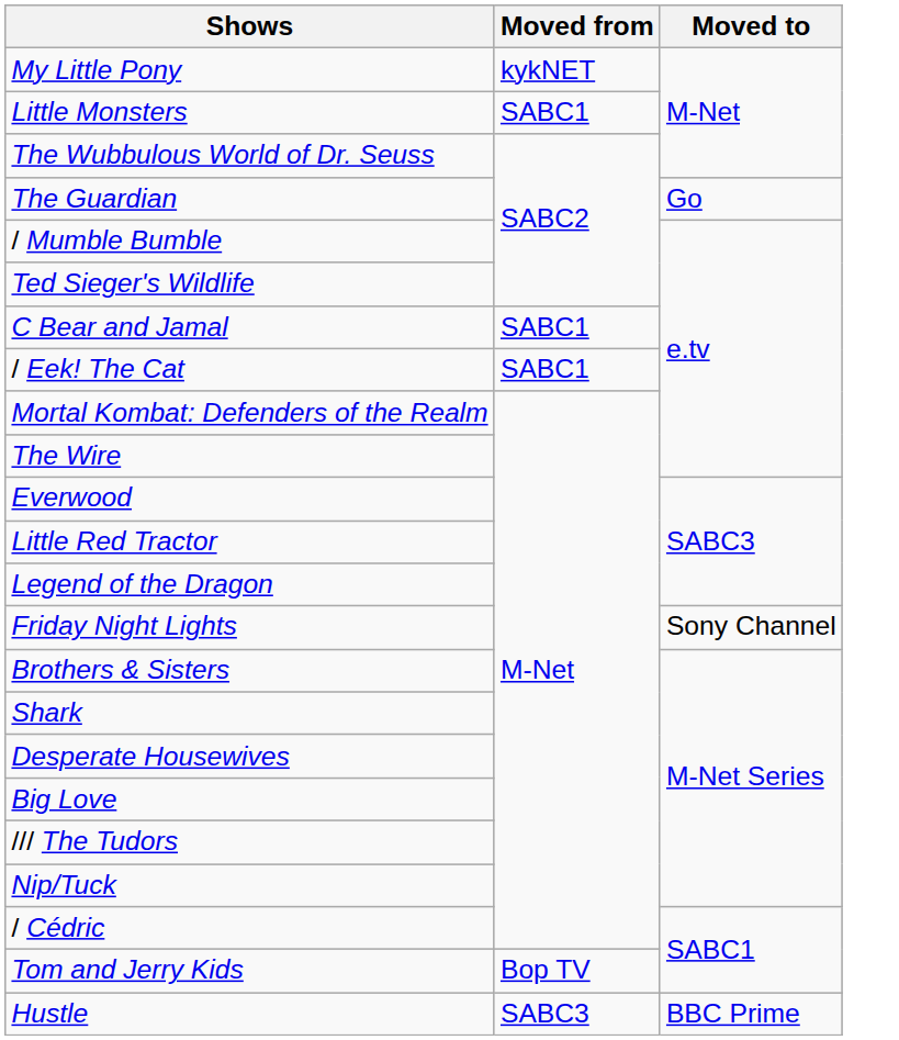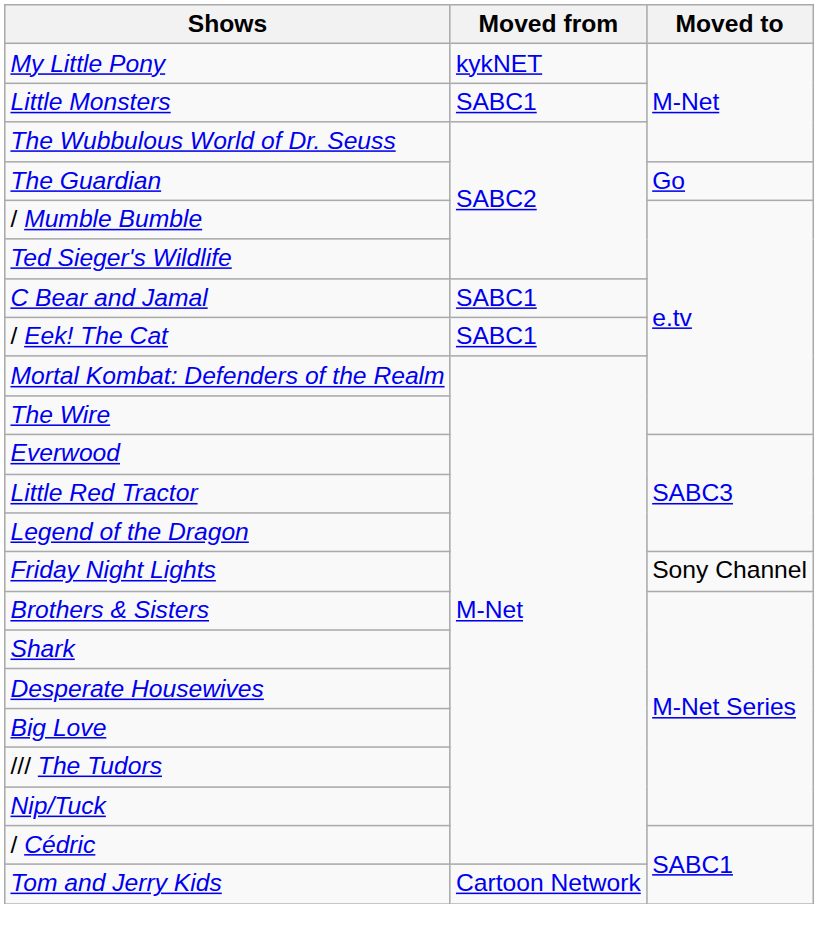Tom and Jerry Kids | Moved from: Bop TV -> Cartoon Network
- row: Hustle | SABC3 | BBC Prime
